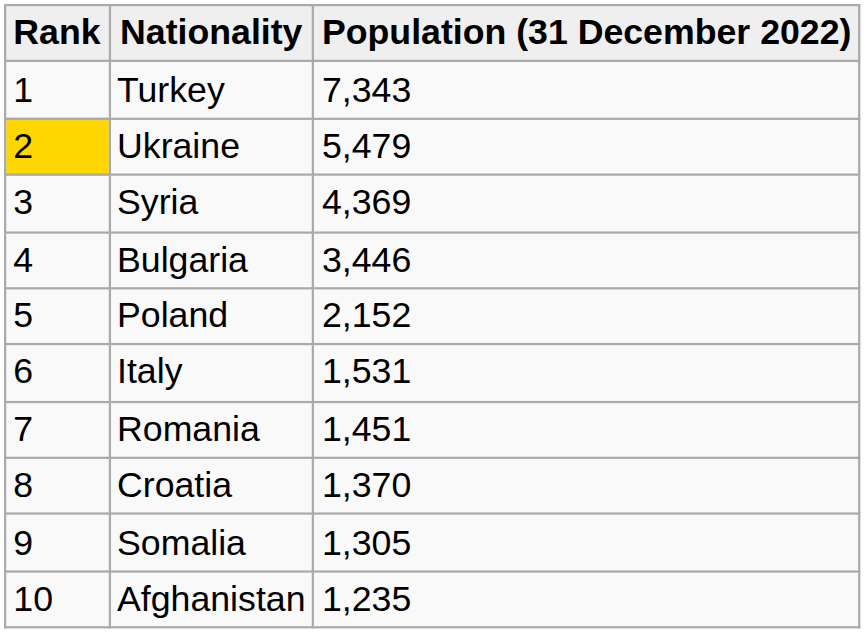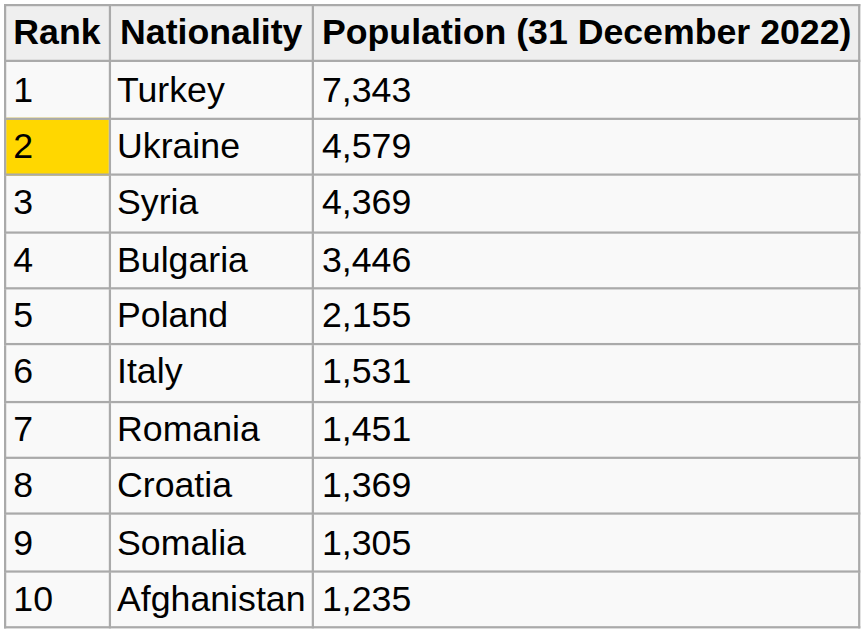Ukraine | Population (31 December 2022): 5,479 -> 4,579
Poland | Population (31 December 2022): 2,152 -> 2,155
Croatia | Population (31 December 2022): 1,370 -> 1,369
